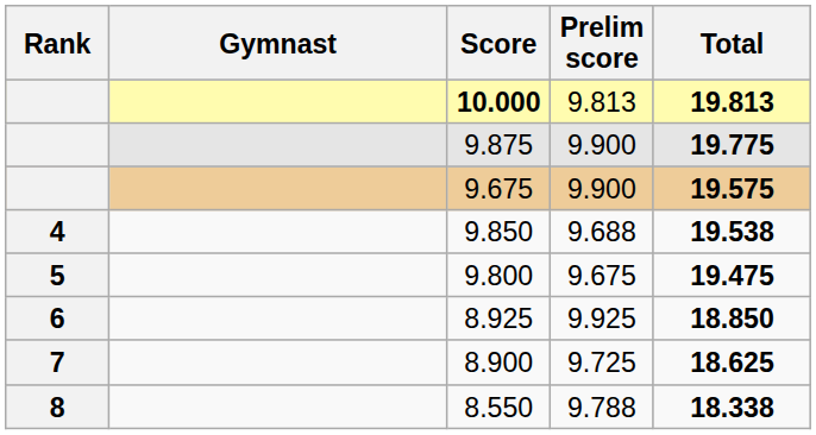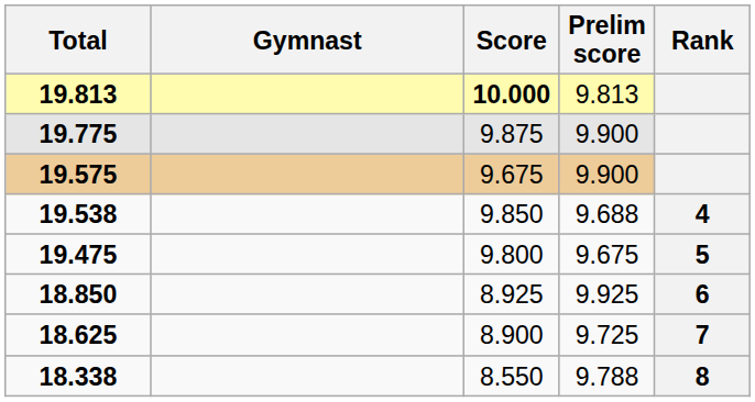columns swapped: Rank <-> Total
